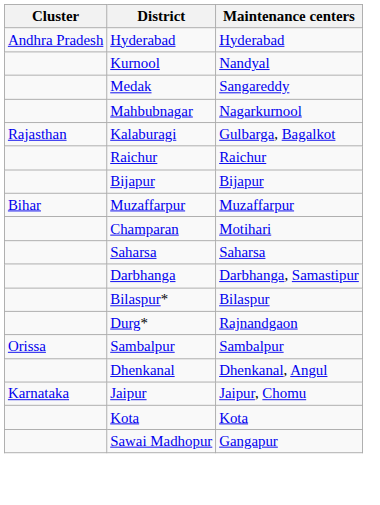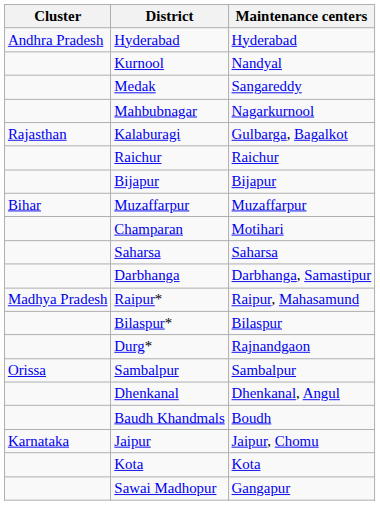+ row: Madhya Pradesh | Raipur* | Raipur, Mahasamund
+ row: Baudh Khandmals | Boudh
